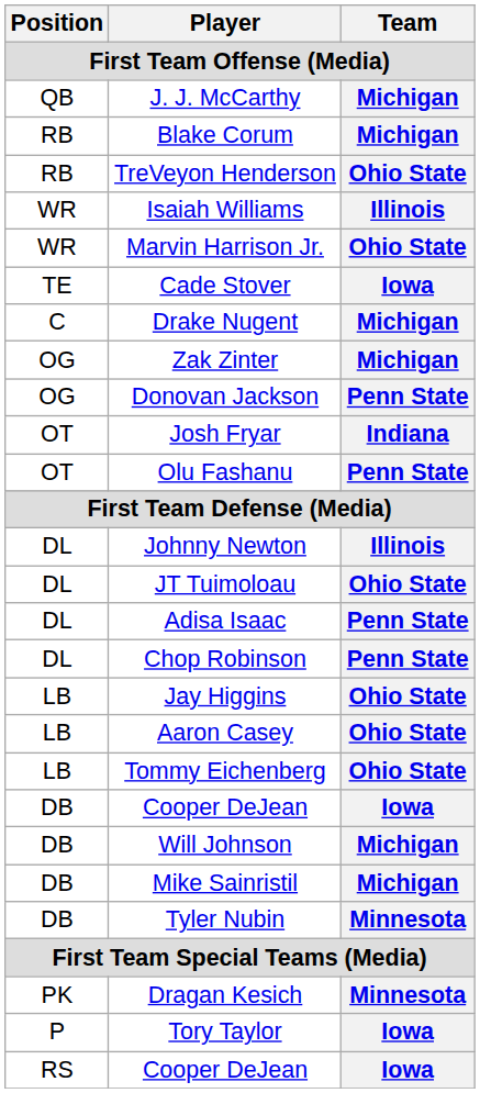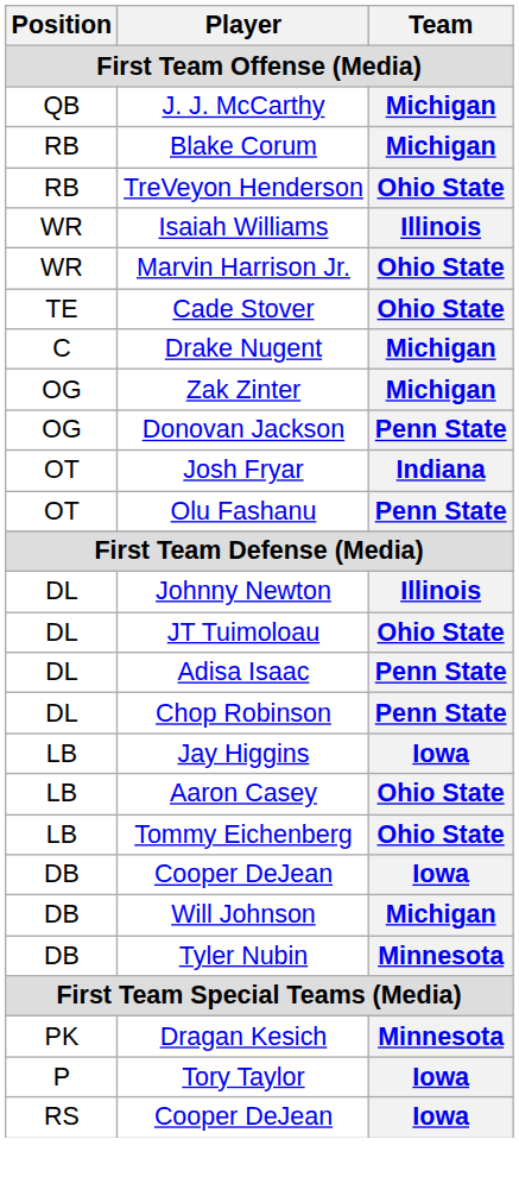Cade Stover | Team: Iowa -> Ohio State
Jay Higgins | Team: Ohio State -> Iowa
- row: DB | Mike Sainristil | Michigan
